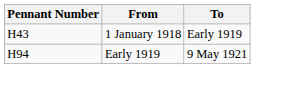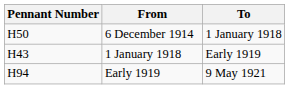+ row: H50 | 6 December 1914 | 1 January 1918
